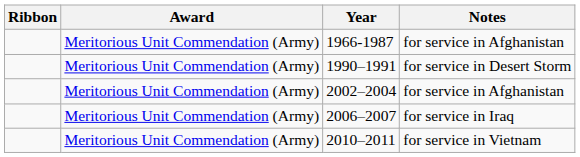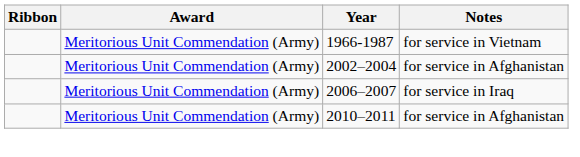1966-1987 | Notes: for service in Afghanistan -> for service in Vietnam
- row: Meritorious Unit Commendation (Army) | 1990–1991 | for service in Desert Storm
2010–2011 | Notes: for service in Vietnam -> for service in Afghanistan
